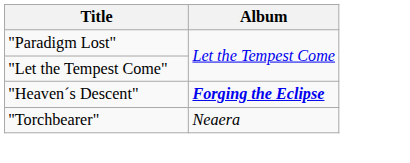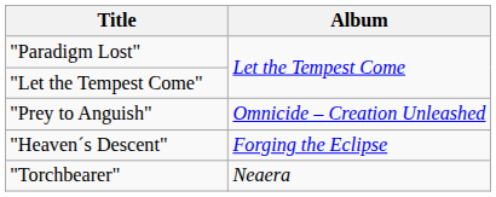+ row: "Prey to Anguish" | Omnicide – Creation Unleashed
"Heaven´s Descent" | Album: bold -> normal
